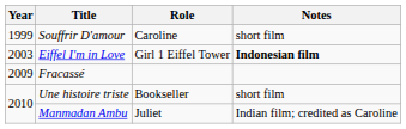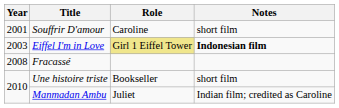Souffrir D'amour | Year: 1999 -> 2001
Eiffel I'm in Love | Role: no background -> khaki background
Fracassé | Year: 2009 -> 2008
